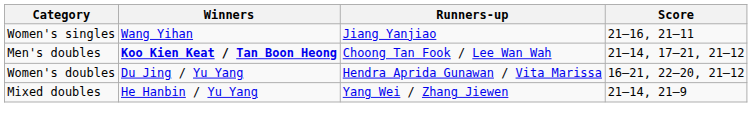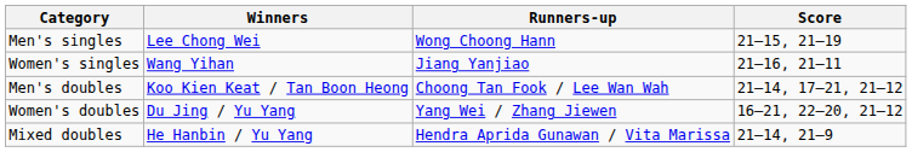+ row: Men's singles | Lee Chong Wei | Wong Choong Hann | 21–15, 21–19
Men's doubles | Winners: bold -> normal
Women's doubles | Runners-up: Hendra Aprida Gunawan / Vita Marissa -> Yang Wei / Zhang Jiewen
Mixed doubles | Runners-up: Yang Wei / Zhang Jiewen -> Hendra Aprida Gunawan / Vita Marissa
